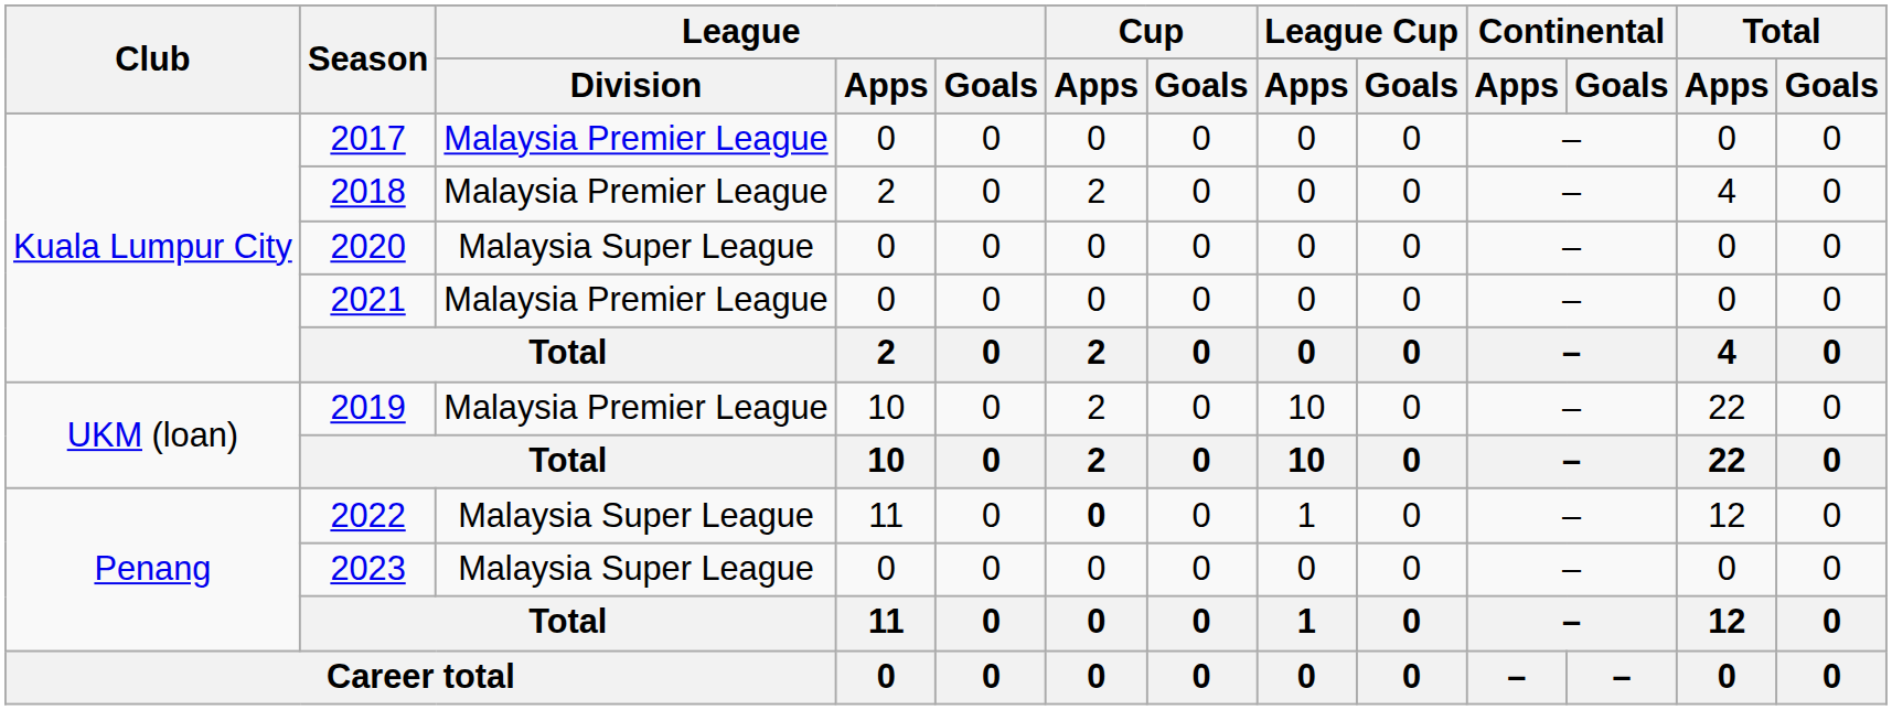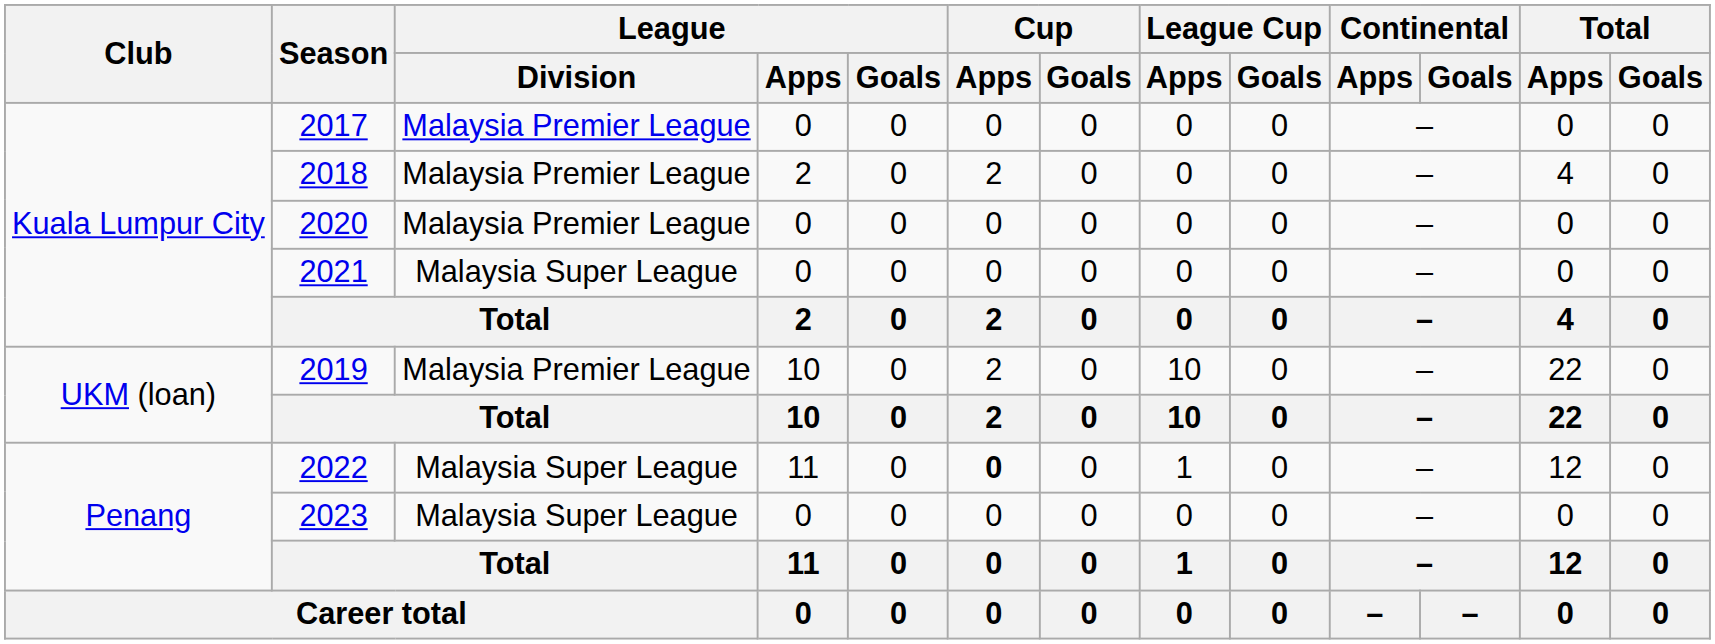2020 | League / Division: Malaysia Super League -> Malaysia Premier League
2021 | League / Division: Malaysia Premier League -> Malaysia Super League
